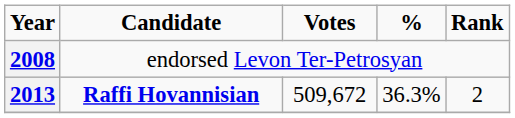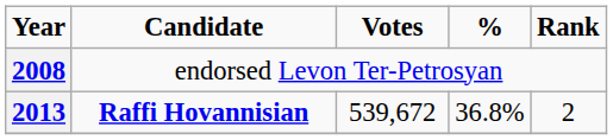2013 | Votes: 509,672 -> 539,672
2013 | %: 36.3% -> 36.8%
